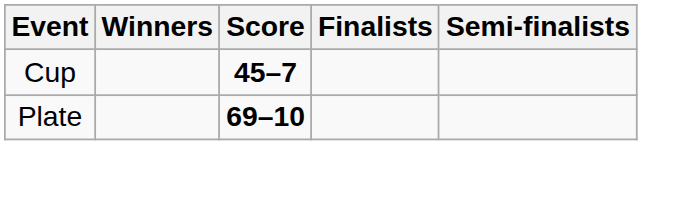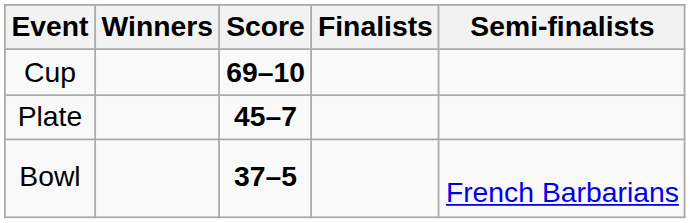Cup | Score: 45–7 -> 69–10
Plate | Score: 69–10 -> 45–7
+ row: Bowl | 37–5 | French Barbarians
